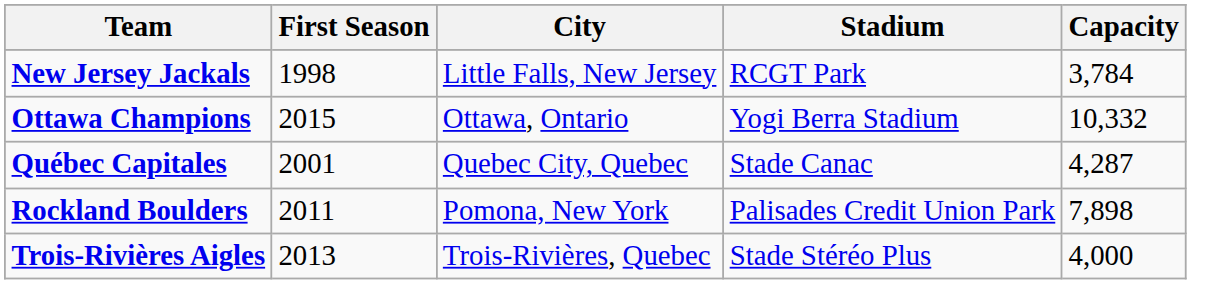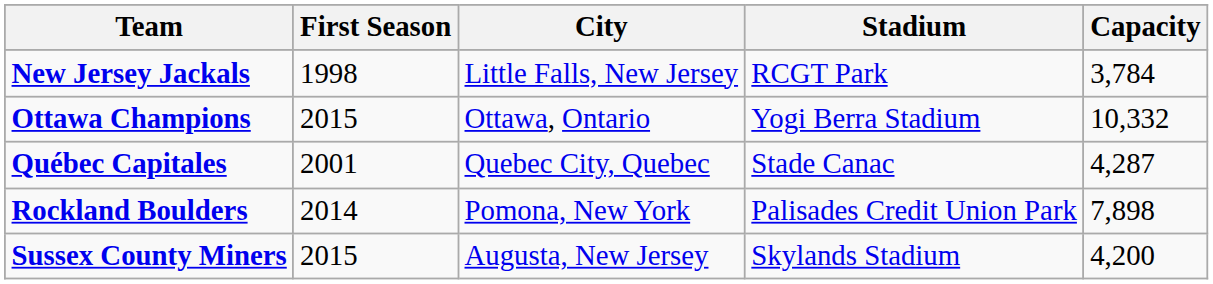Rockland Boulders | First Season: 2011 -> 2014
+ row: Sussex County Miners | 2015 | Augusta, New Jersey | Skylands Stadium | 4,200
- row: Trois-Rivières Aigles | 2013 | Trois-Rivières, Quebec | Stade Stéréo Plus | 4,000
